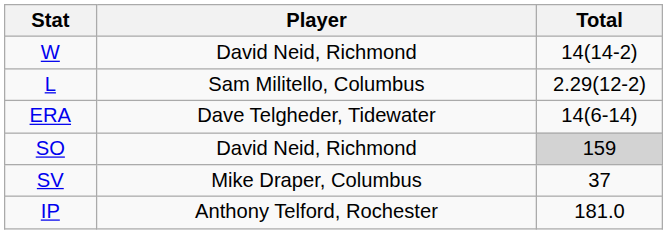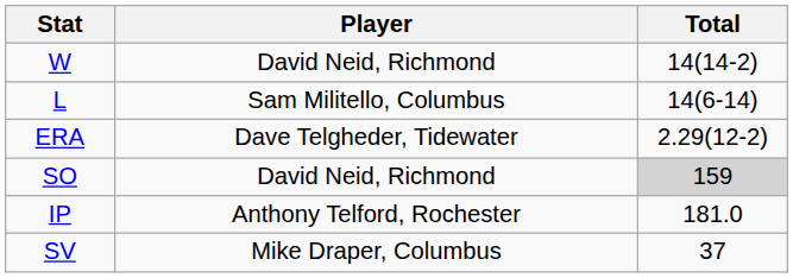L | Total: 2.29(12-2) -> 14(6-14)
ERA | Total: 14(6-14) -> 2.29(12-2)
rows swapped: IP <-> SV
